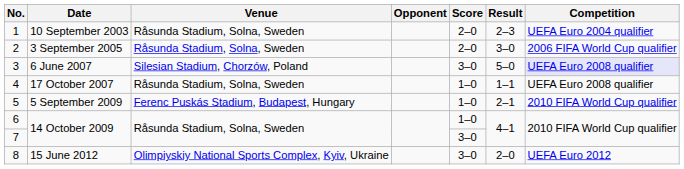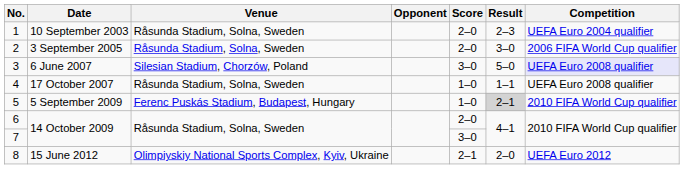5 | Result: no background -> lightgrey background
6 | Score: 1–0 -> 2–0
8 | Score: 3–0 -> 2–1
